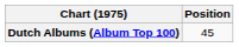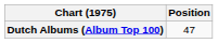Dutch Albums (Album Top 100) | Position: 45 -> 47
